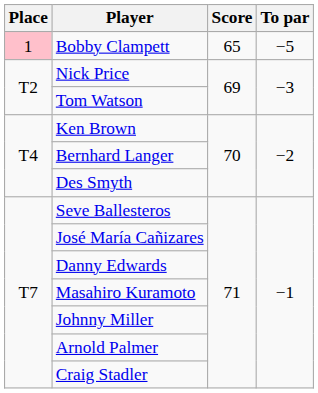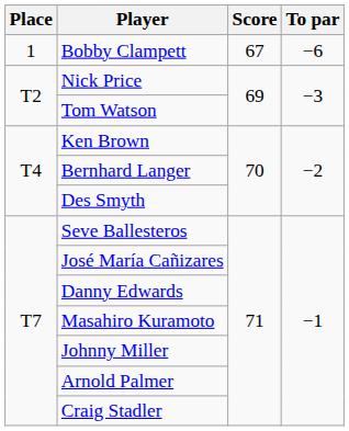Bobby Clampett | Place: pink background -> no background
Bobby Clampett | Score: 65 -> 67
Bobby Clampett | To par: −5 -> −6
